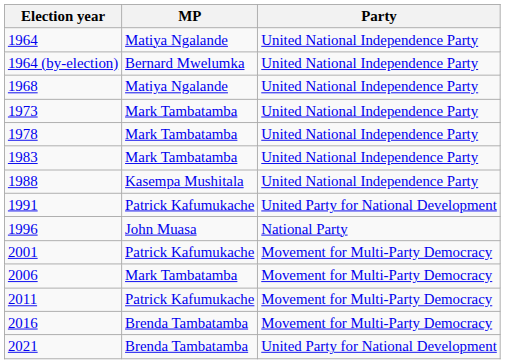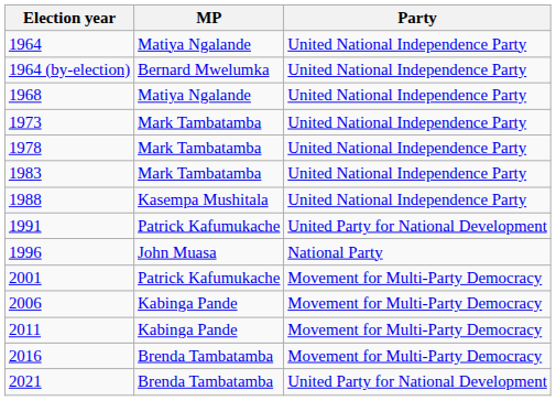2006 | MP: Mark Tambatamba -> Kabinga Pande
2011 | MP: Patrick Kafumukache -> Kabinga Pande
